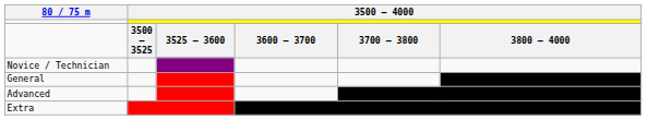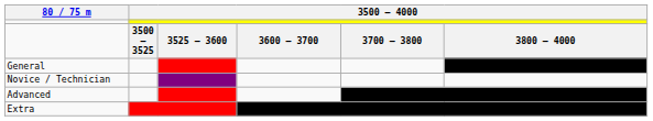rows swapped: Novice / Technician <-> General
